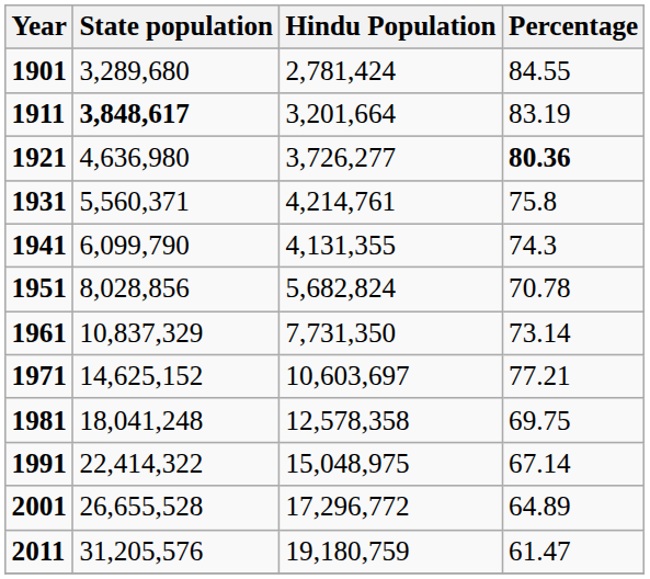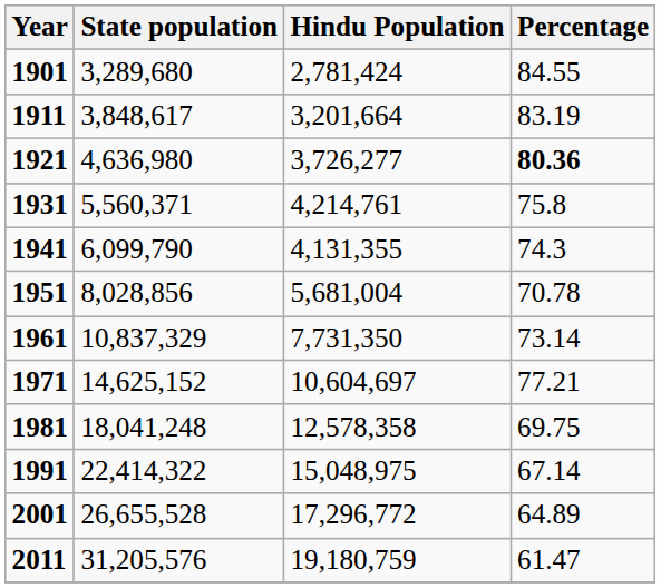1911 | State population: bold -> normal
1951 | Hindu Population: 5,682,824 -> 5,681,004
1971 | Hindu Population: 10,603,697 -> 10,604,697
